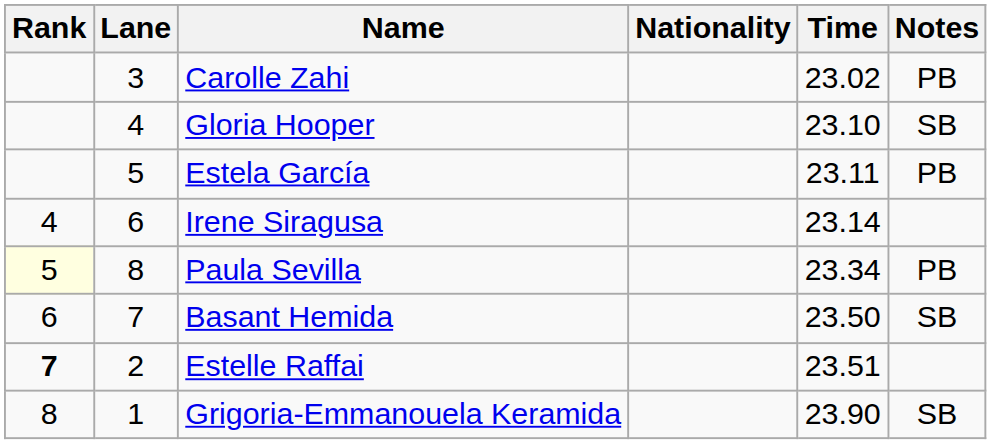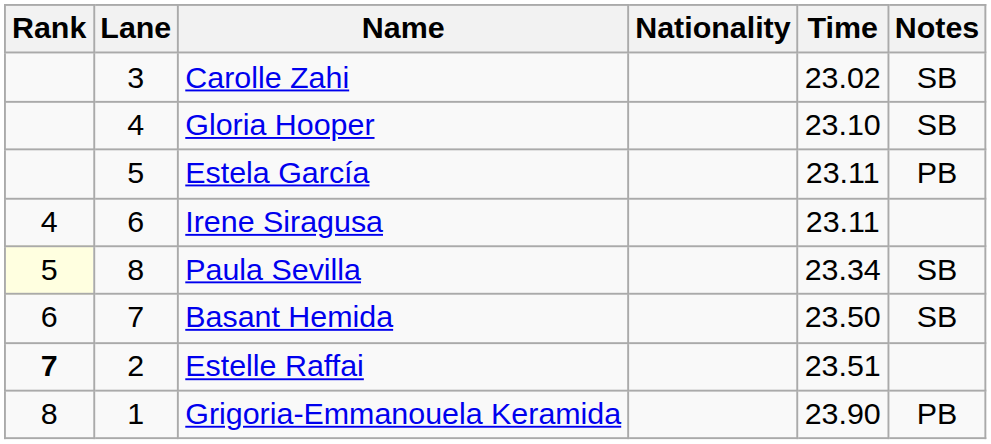Carolle Zahi | Notes: PB -> SB
Irene Siragusa | Time: 23.14 -> 23.11
Paula Sevilla | Notes: PB -> SB
Grigoria-Emmanouela Keramida | Notes: SB -> PB
